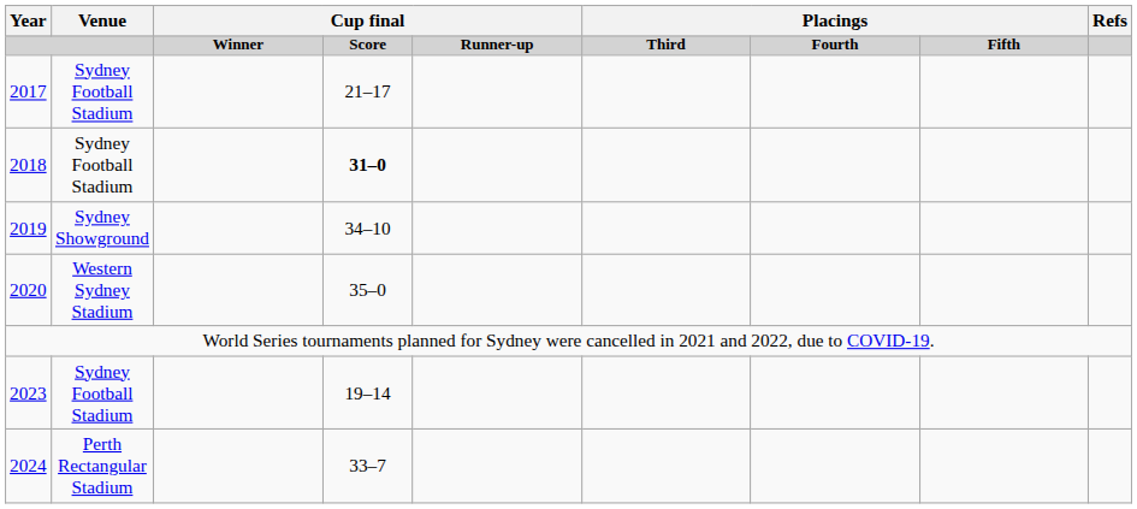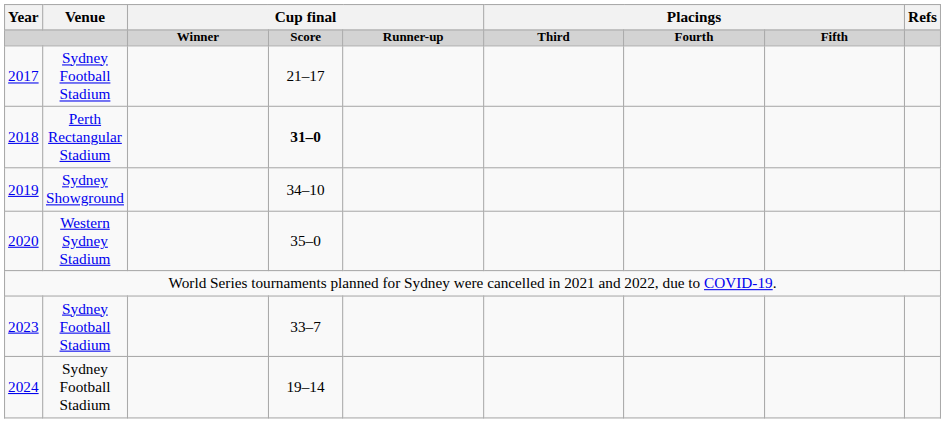2018 | Venue: Sydney Football Stadium -> Perth Rectangular Stadium
2023 | column 4: 19–14 -> 33–7
2024 | Venue: Perth Rectangular Stadium -> Sydney Football Stadium
2024 | column 4: 33–7 -> 19–14
